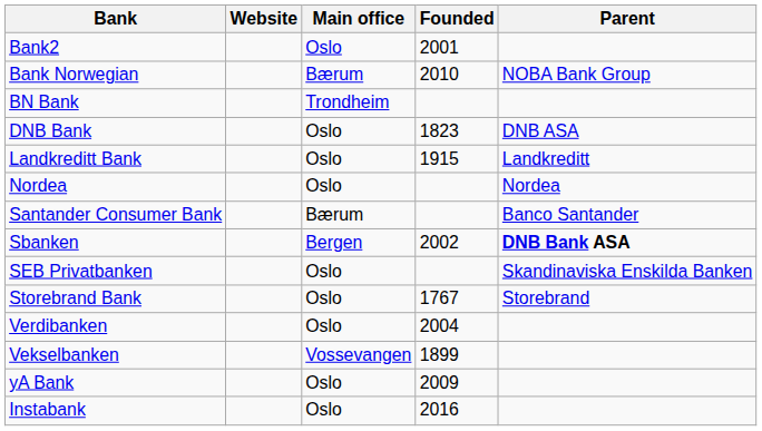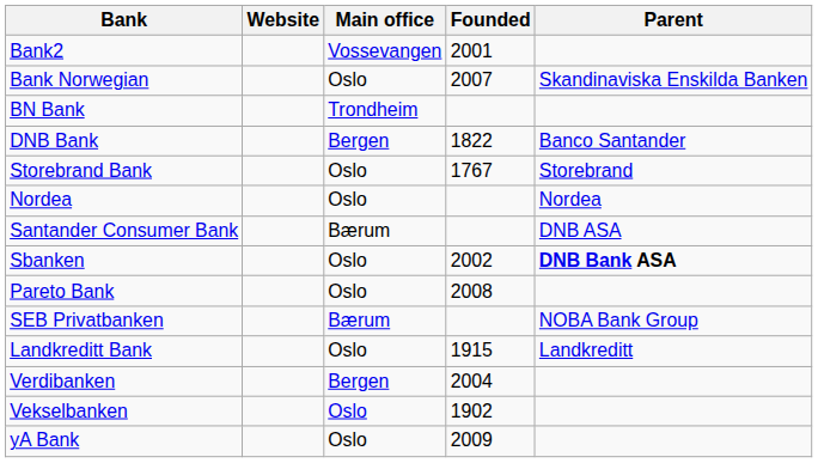Bank2 | Main office: Oslo -> Vossevangen
Bank Norwegian | Main office: Bærum -> Oslo
Bank Norwegian | Founded: 2010 -> 2007
Bank Norwegian | Parent: NOBA Bank Group -> Skandinaviska Enskilda Banken
DNB Bank | Main office: Oslo -> Bergen
DNB Bank | Founded: 1823 -> 1822
DNB Bank | Parent: DNB ASA -> Banco Santander
rows swapped: Landkreditt Bank <-> Storebrand Bank
Santander Consumer Bank | Parent: Banco Santander -> DNB ASA
Sbanken | Main office: Bergen -> Oslo
+ row: Pareto Bank | Oslo | 2008
SEB Privatbanken | Main office: Oslo -> Bærum
SEB Privatbanken | Parent: Skandinaviska Enskilda Banken -> NOBA Bank Group
Verdibanken | Main office: Oslo -> Bergen
Vekselbanken | Main office: Vossevangen -> Oslo
Vekselbanken | Founded: 1899 -> 1902
- row: Instabank | Oslo | 2016
